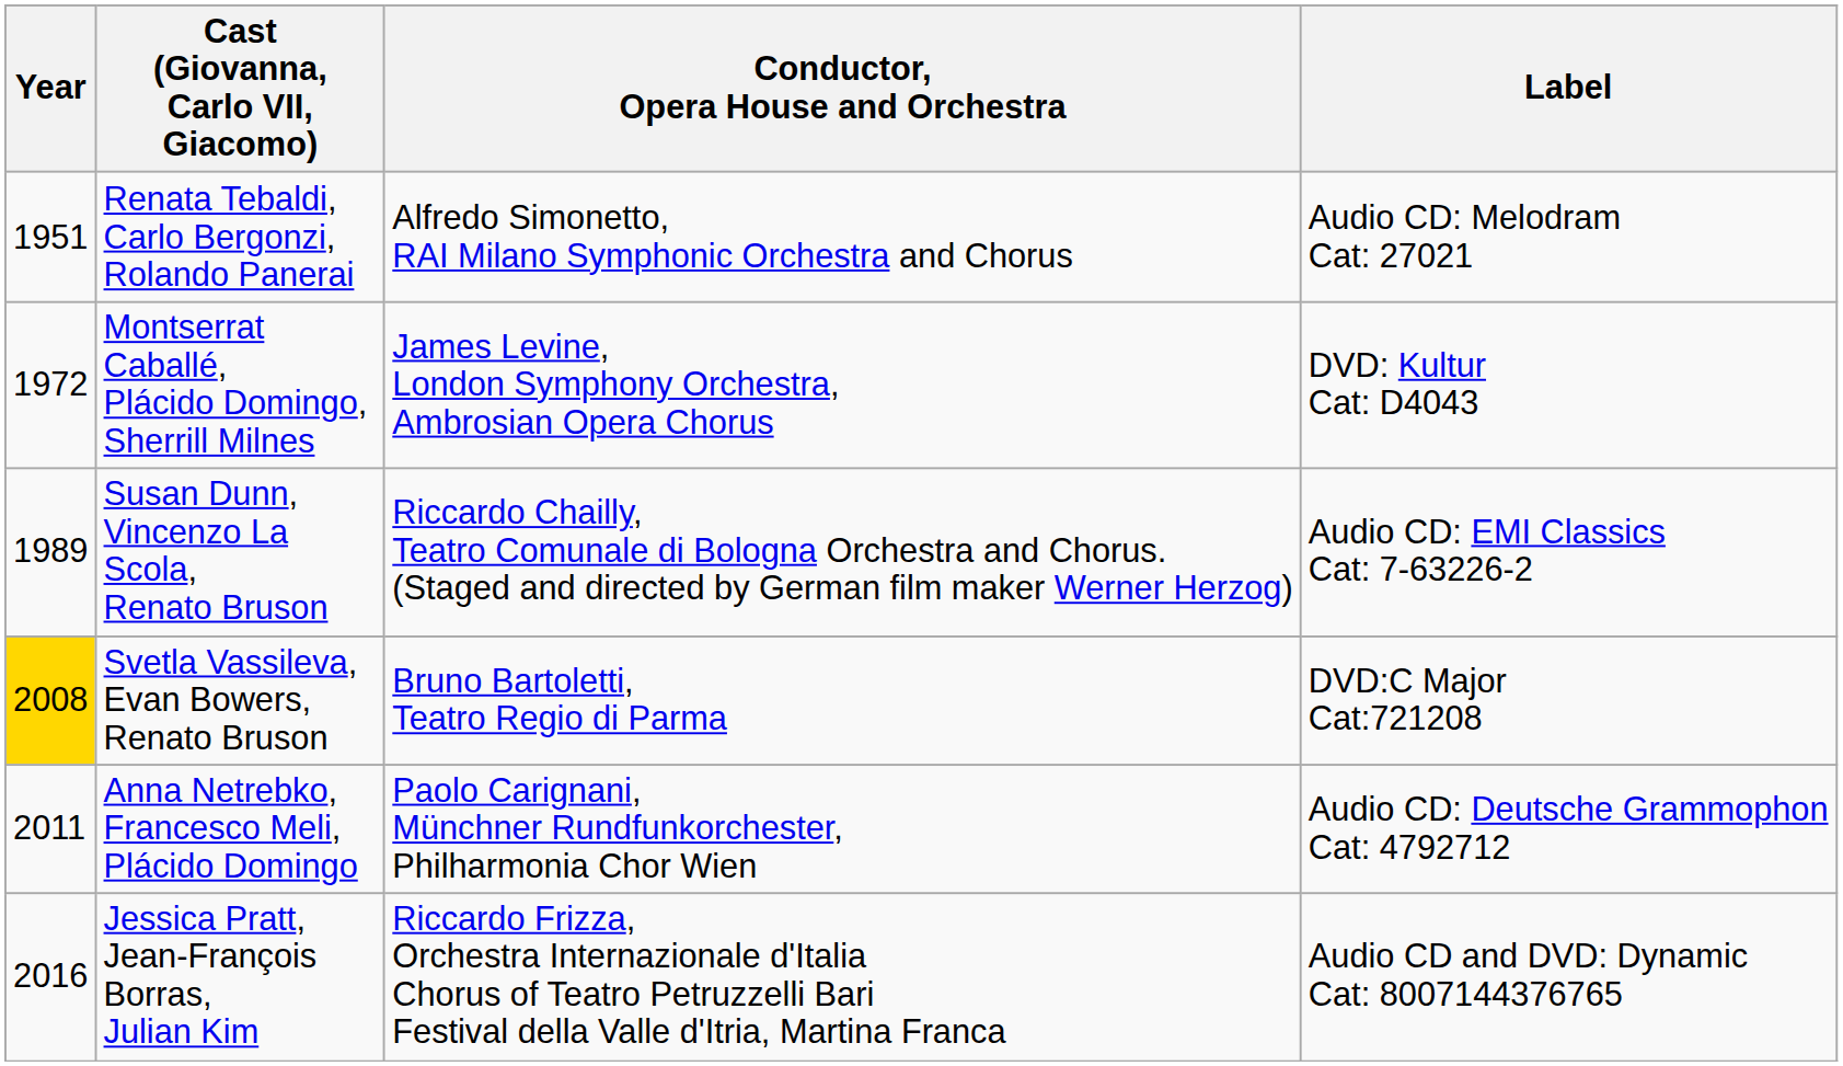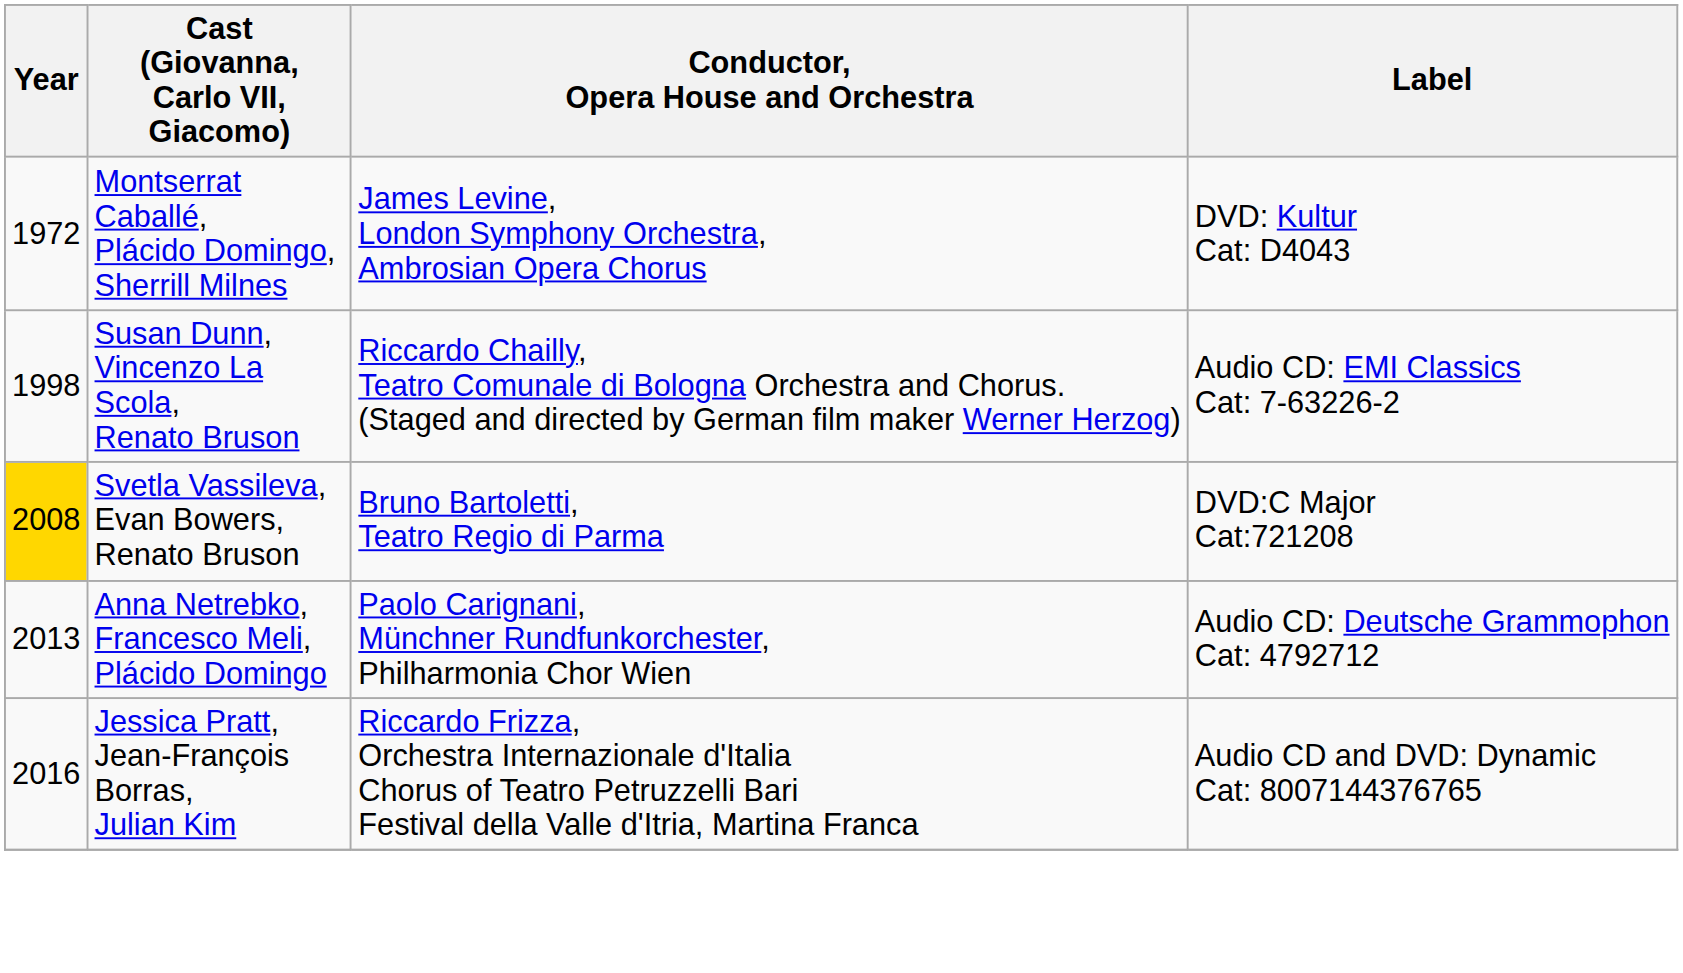- row: 1951 | Renata Tebaldi, Carlo Bergonzi, Rolando Panerai | Alfredo Simonetto, RAI Milano Symphonic Orchestra and Chorus | Audio CD: Melodram Cat: 27021
Susan Dunn, Vincenzo La Scola, Renato Bruson | Year: 1989 -> 1998
Anna Netrebko, Francesco Meli, Plácido Domingo | Year: 2011 -> 2013
